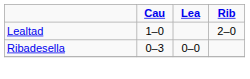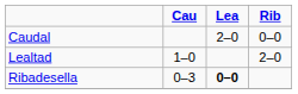+ row: Caudal | 2–0 | 0–0
Ribadesella | Lea: normal -> bold
